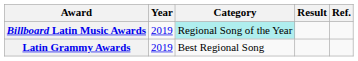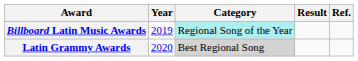Latin Grammy Awards | Year: 2019 -> 2020
Latin Grammy Awards | Category: no background -> lightgrey background
